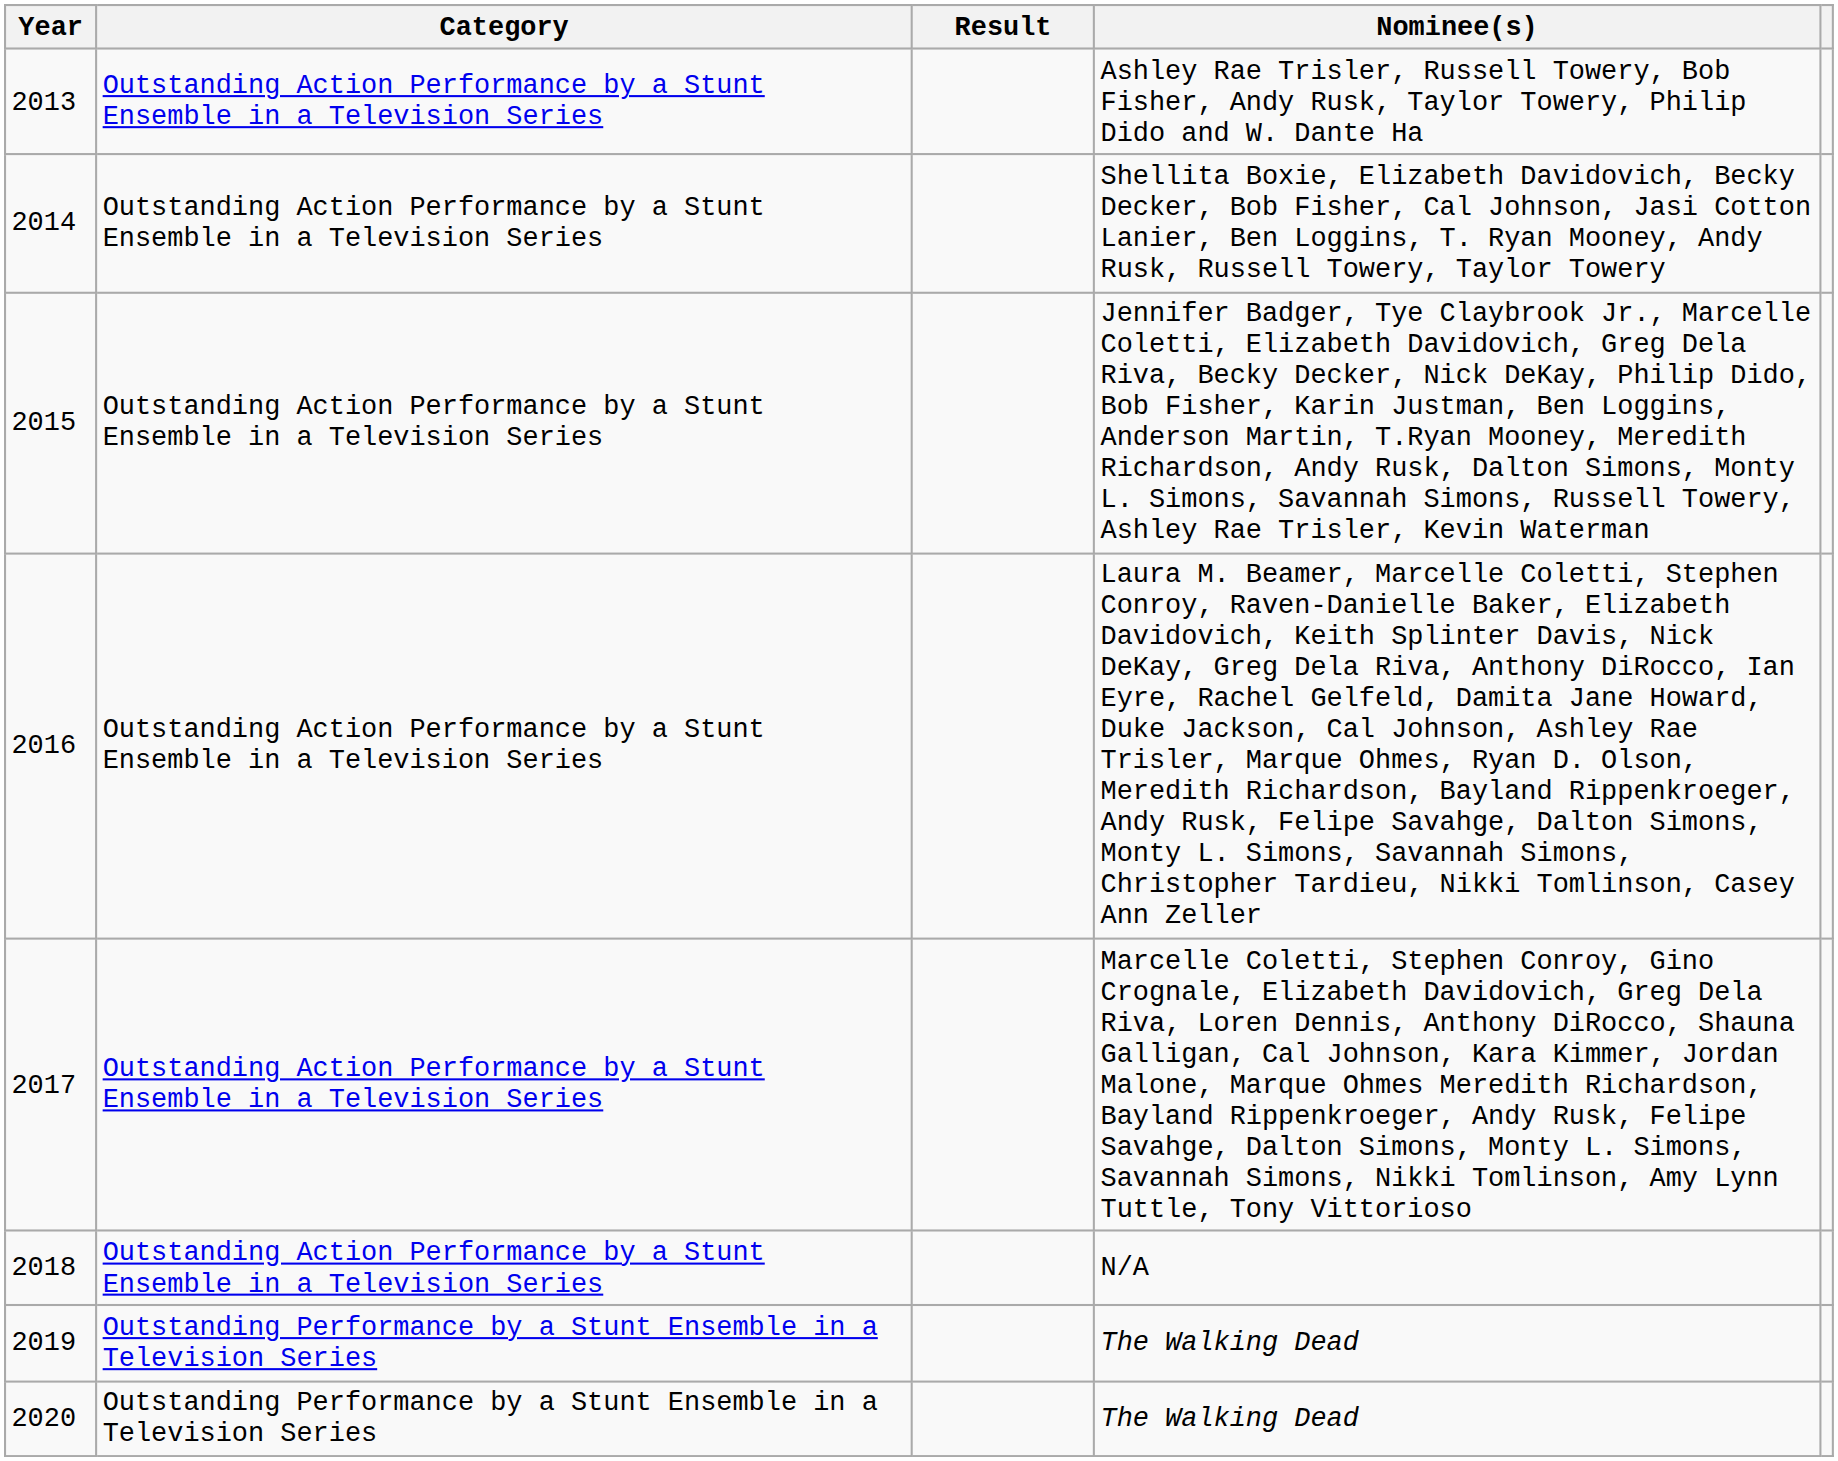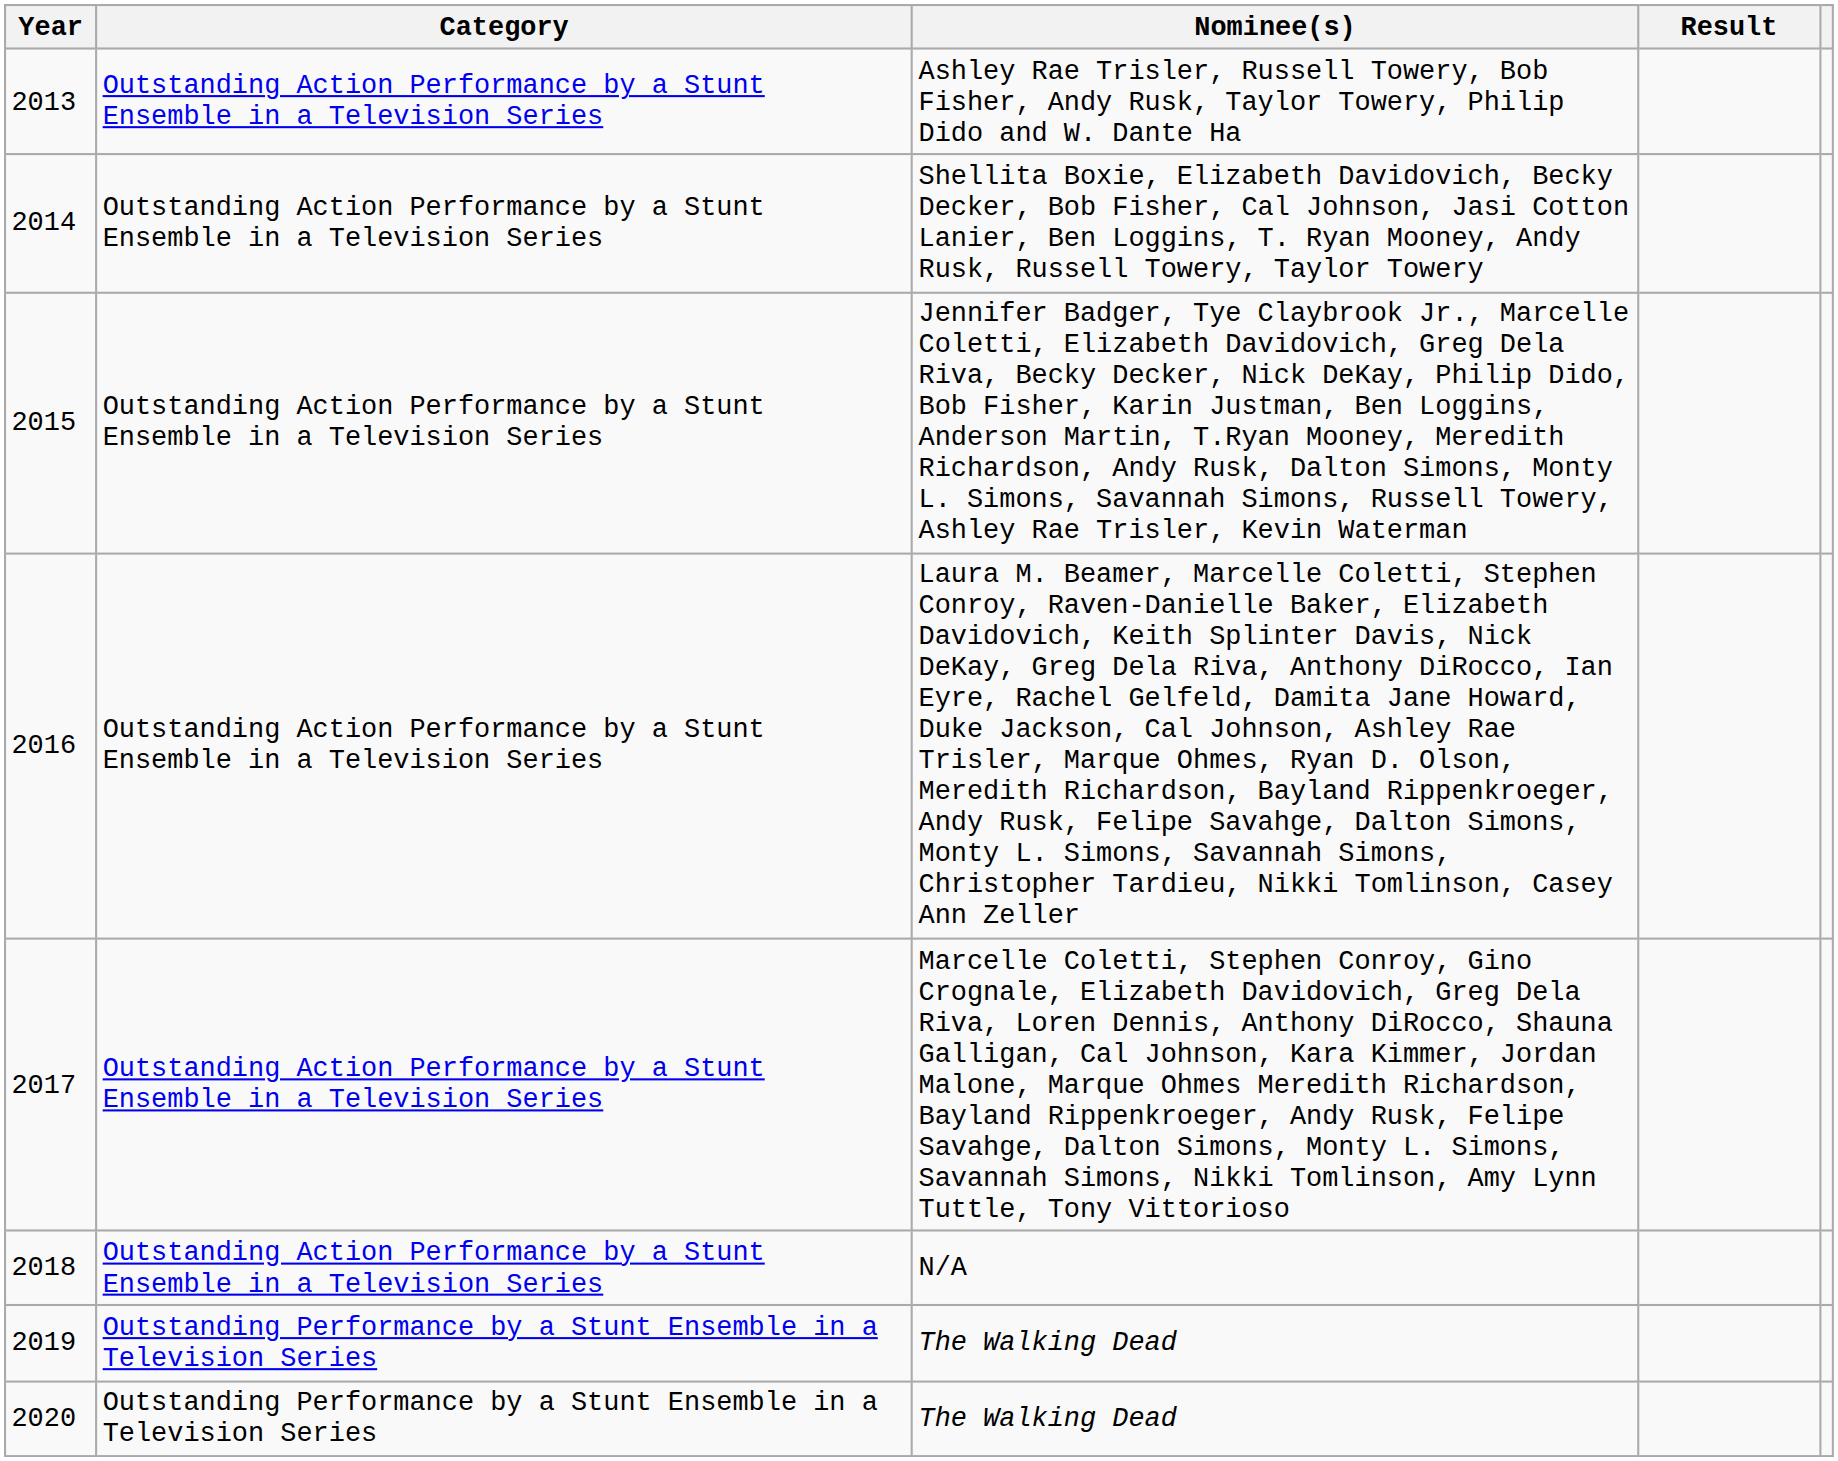columns swapped: Nominee(s) <-> Result
